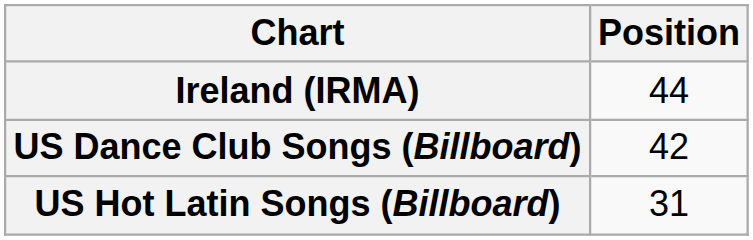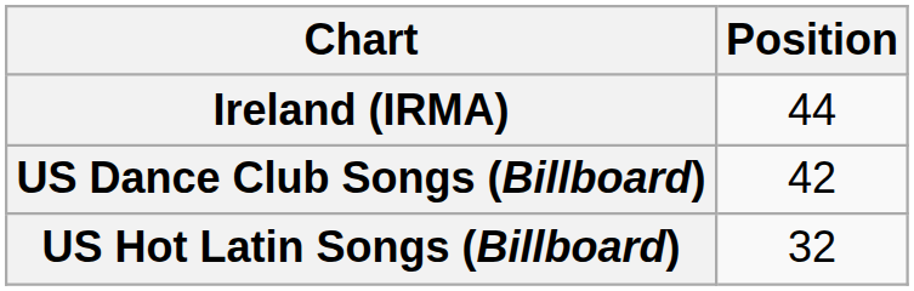US Hot Latin Songs (Billboard) | Position: 31 -> 32
